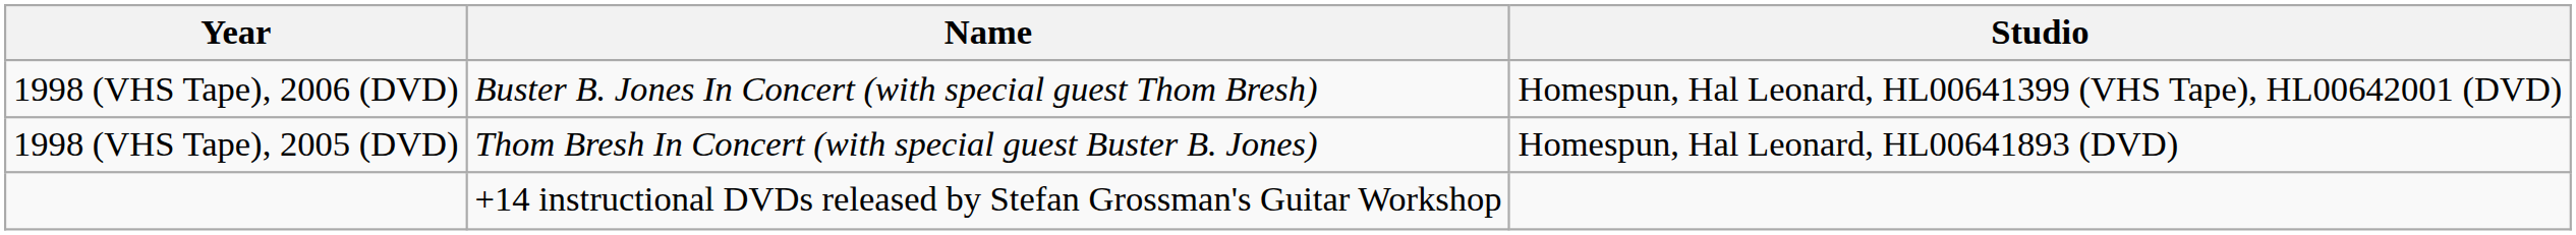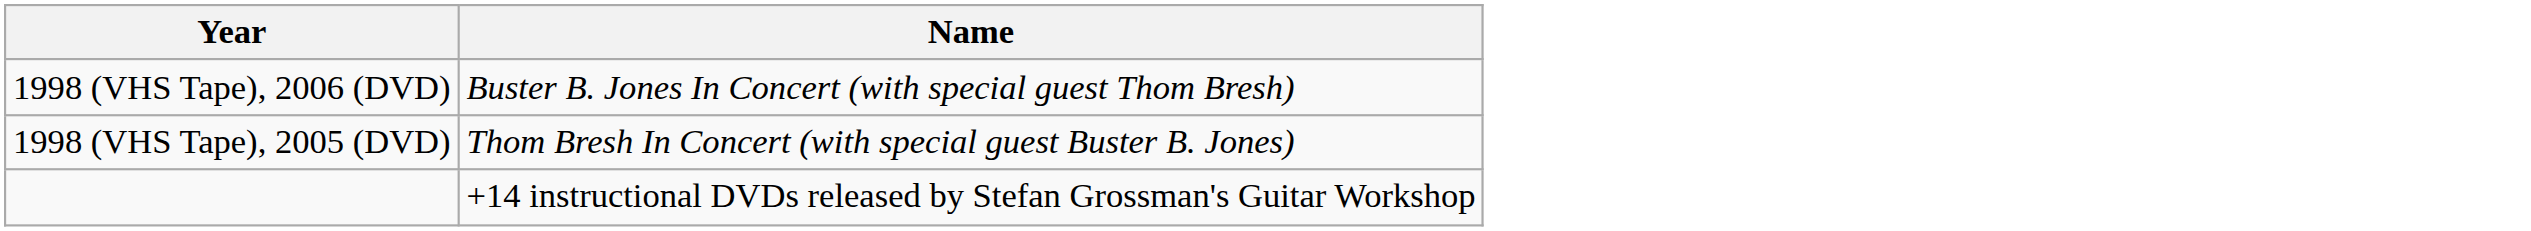- column: Studio | Homespun, Hal Leonard, HL00641399 (VHS Tape), HL00642001 (DVD) | Homespun, Hal Leonard, HL00641893 (DVD)
